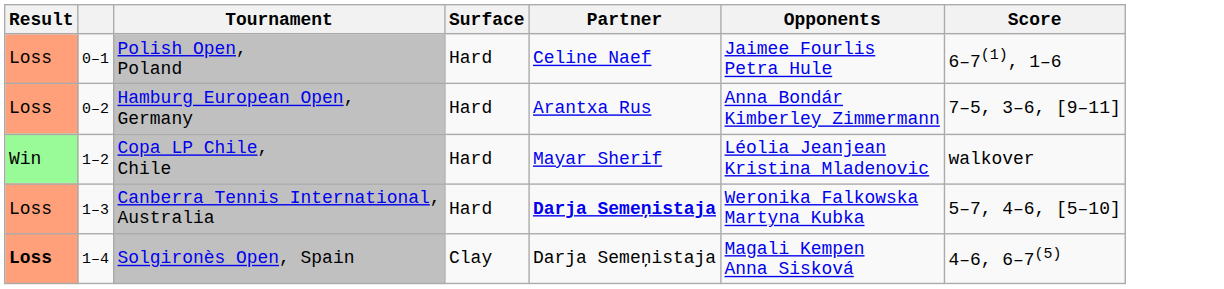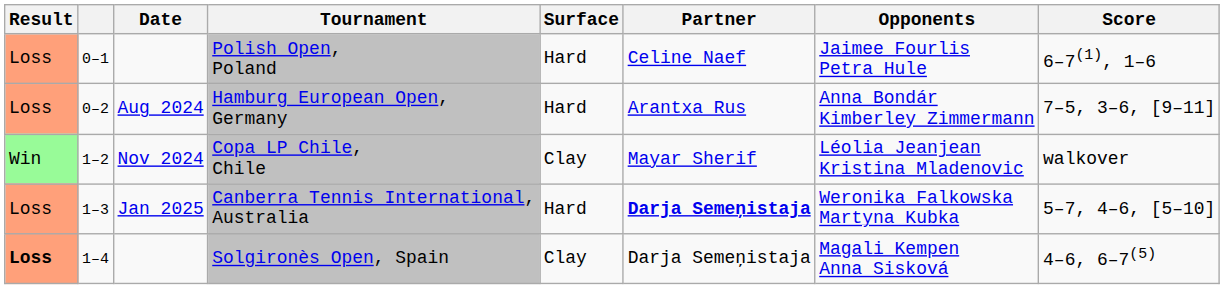+ column: Date | Aug 2024 | Nov 2024 | Jan 2025
Copa LP Chile, Chile | Surface: Hard -> Clay
